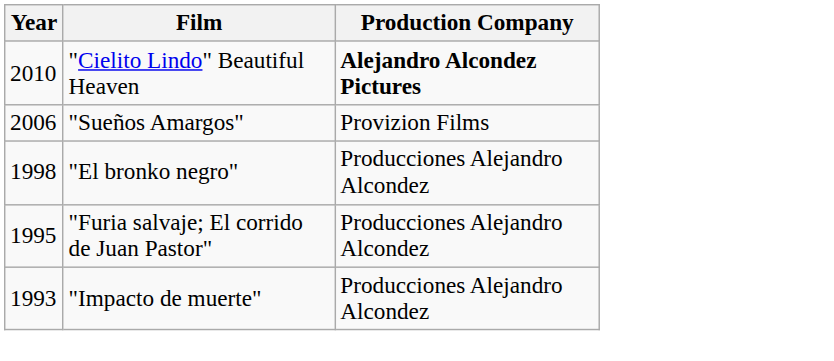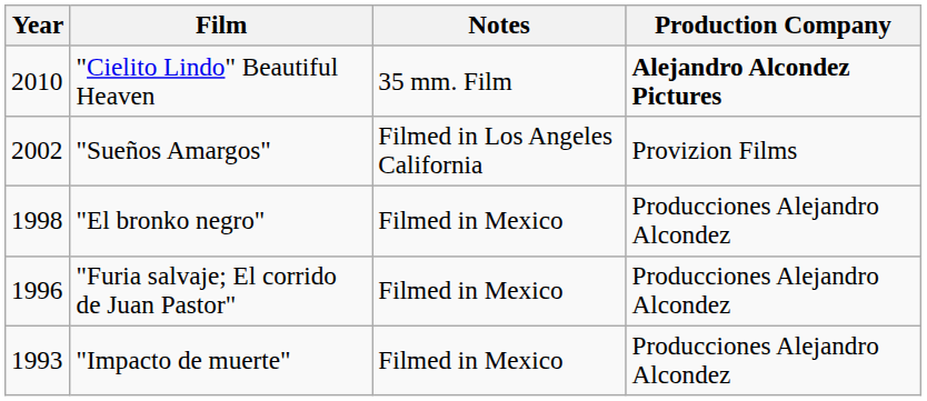+ column: Notes | 35 mm. Film | Filmed in Los Angeles California | Filmed in Mexico | Filmed in Mexico | Filmed in Mexico
"Sueños Amargos" | Year: 2006 -> 2002
"Furia salvaje; El corrido de Juan Pastor" | Year: 1995 -> 1996
